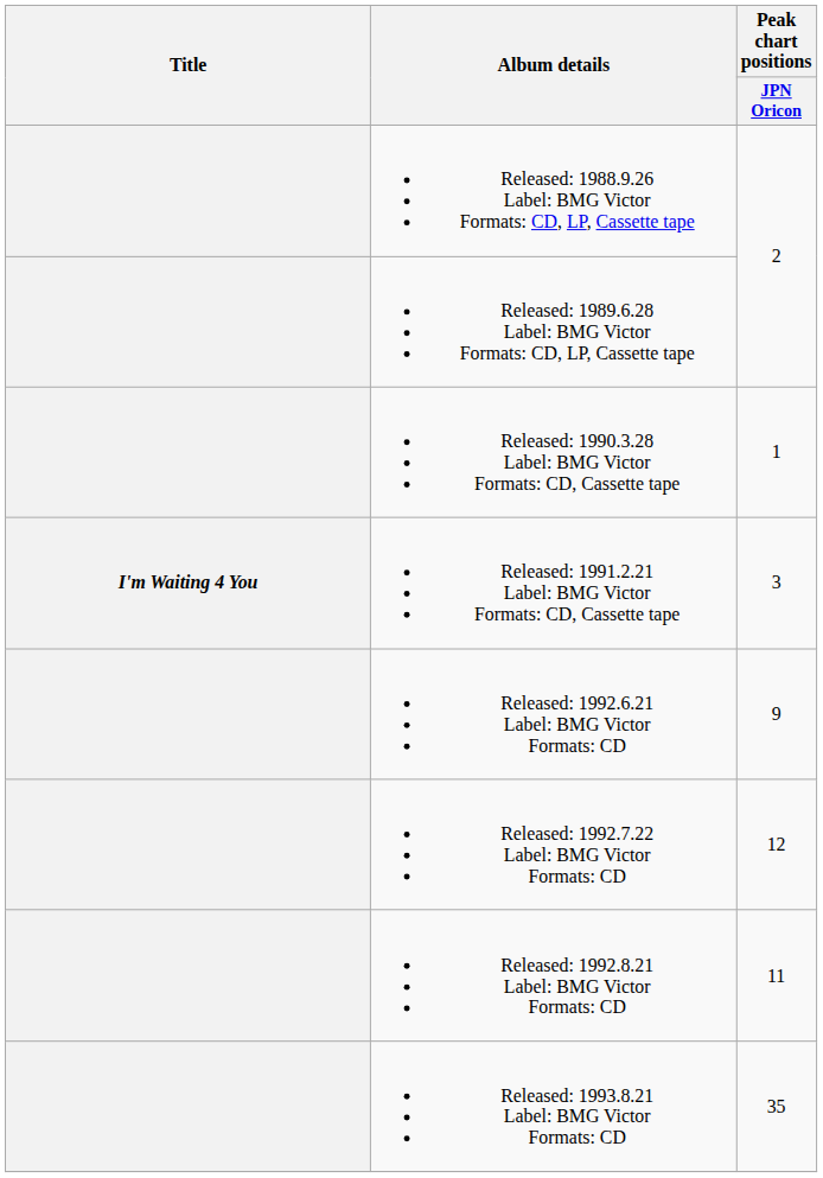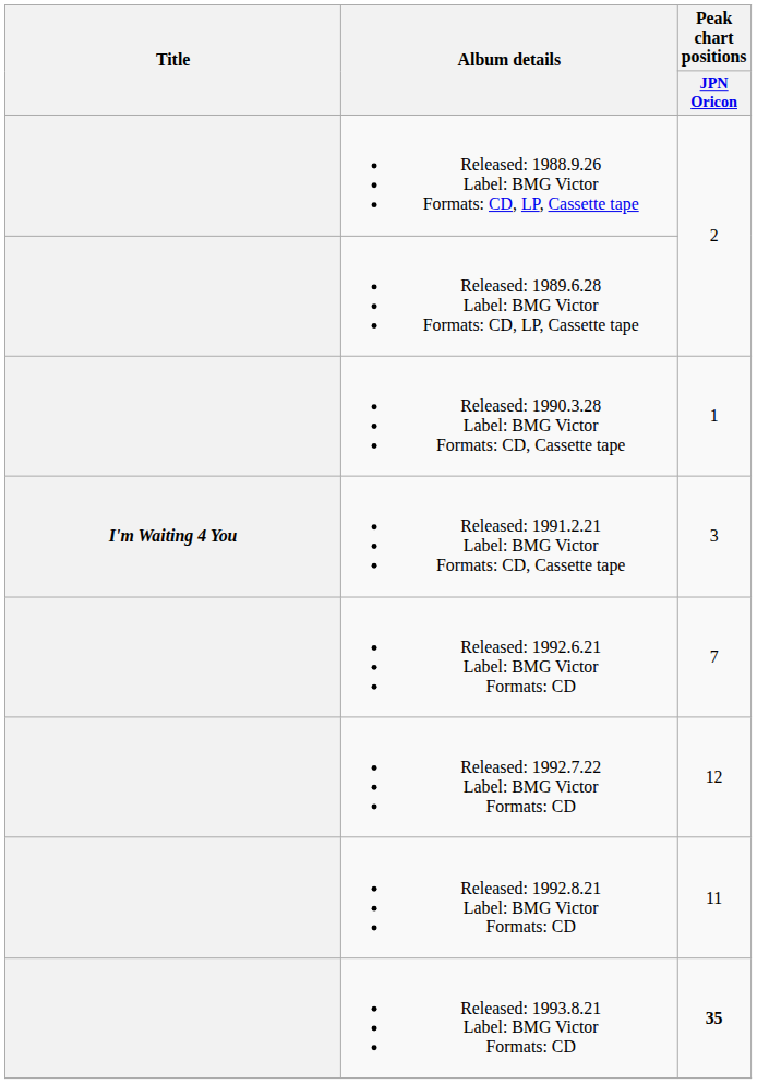Released: 1992.6.21 Label: BMG Victor Formats: CD | Peak chart positions / JPN Oricon: 9 -> 7
Released: 1993.8.21 Label: BMG Victor Formats: CD | Peak chart positions / JPN Oricon: normal -> bold
